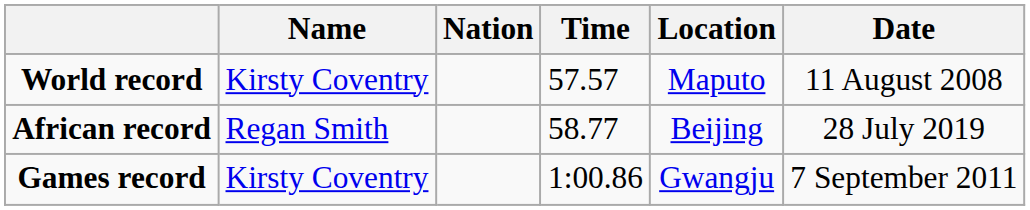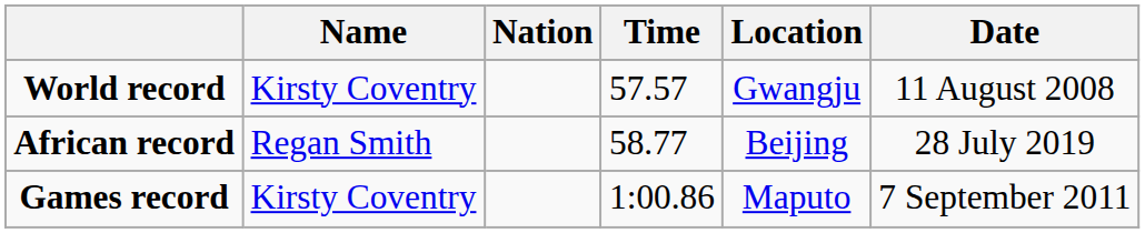World record | Location: Maputo -> Gwangju
Games record | Location: Gwangju -> Maputo
